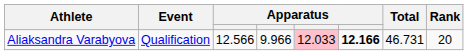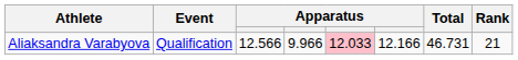Aliaksandra Varabyova | column 6: bold -> normal
Aliaksandra Varabyova | Rank: 20 -> 21
